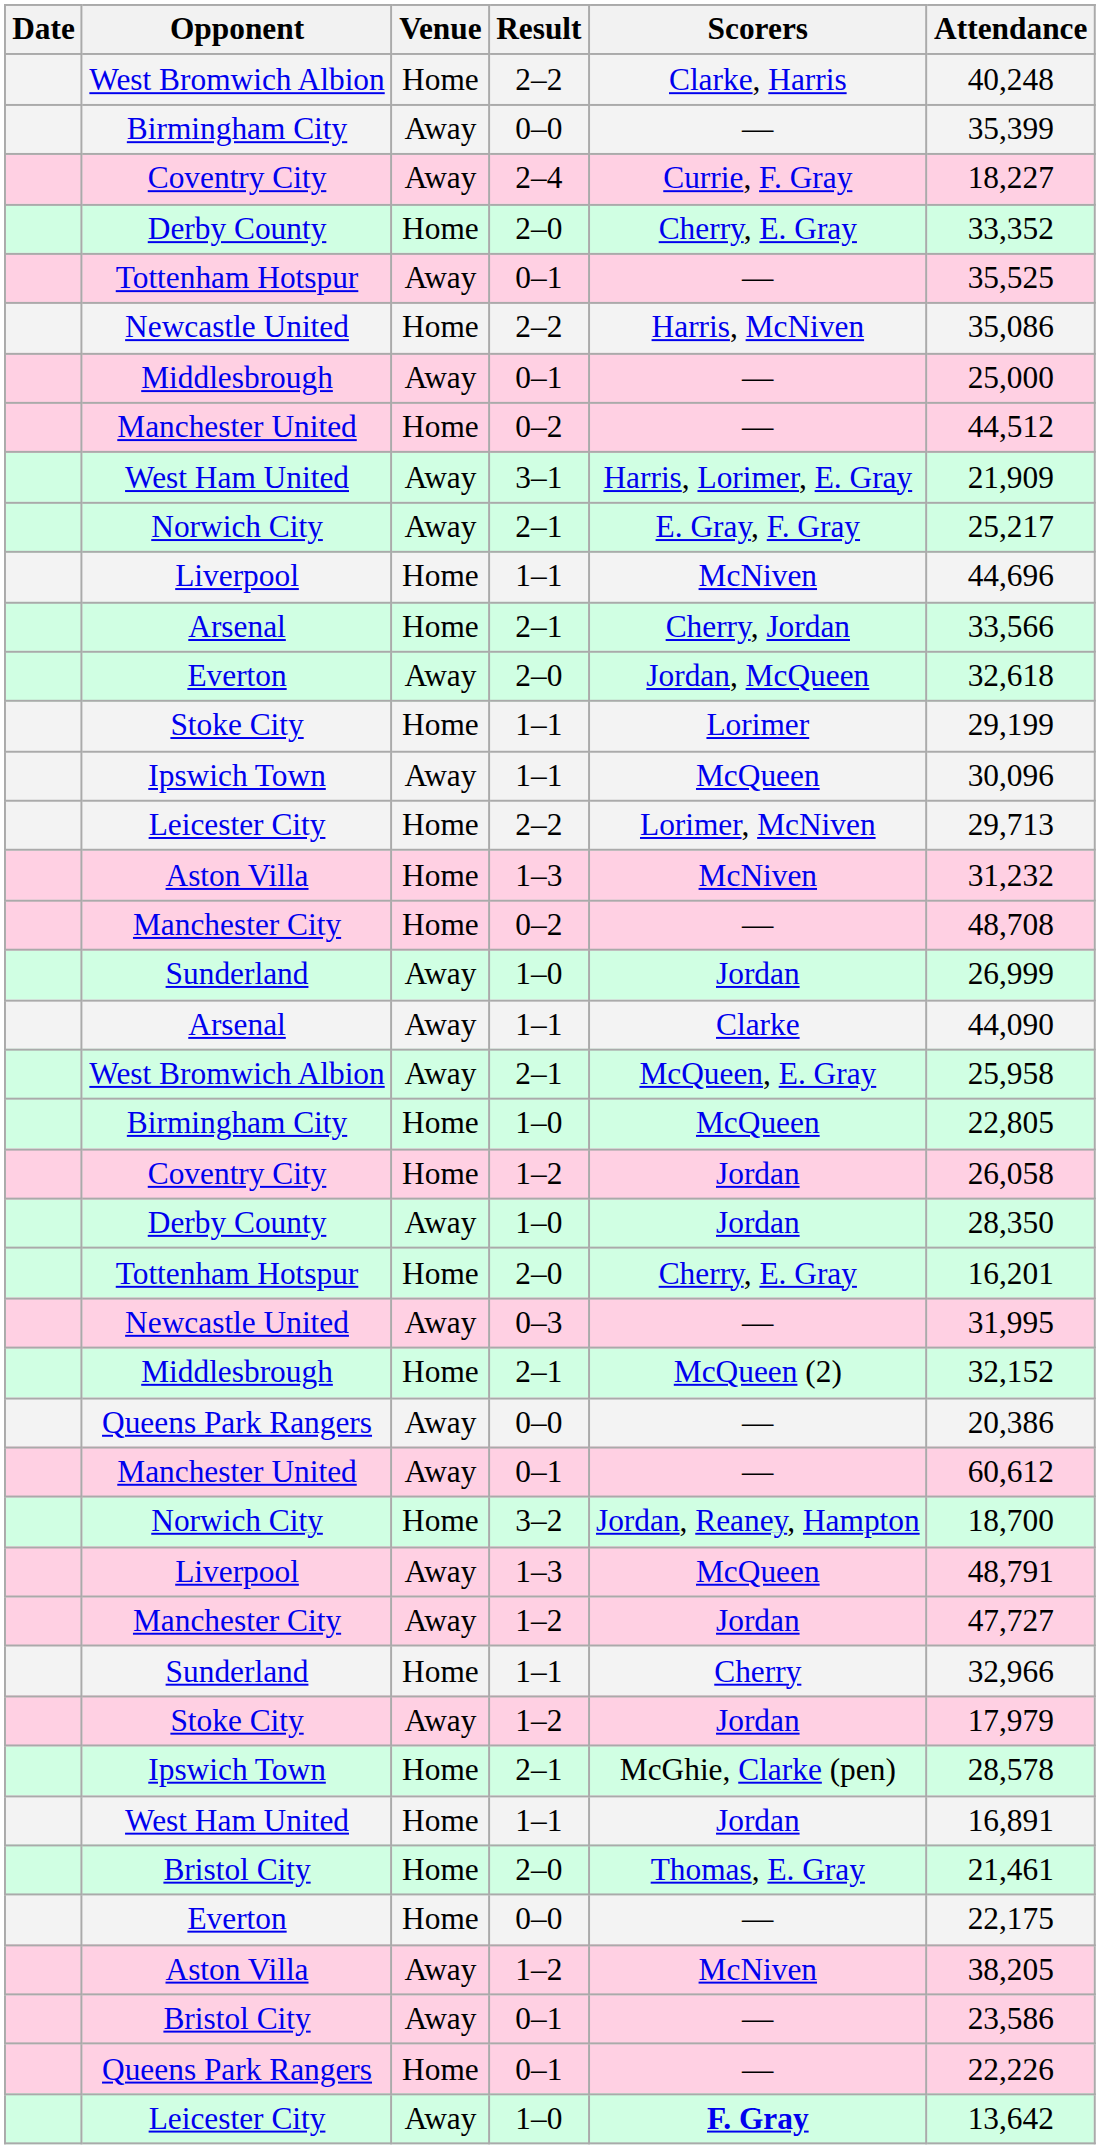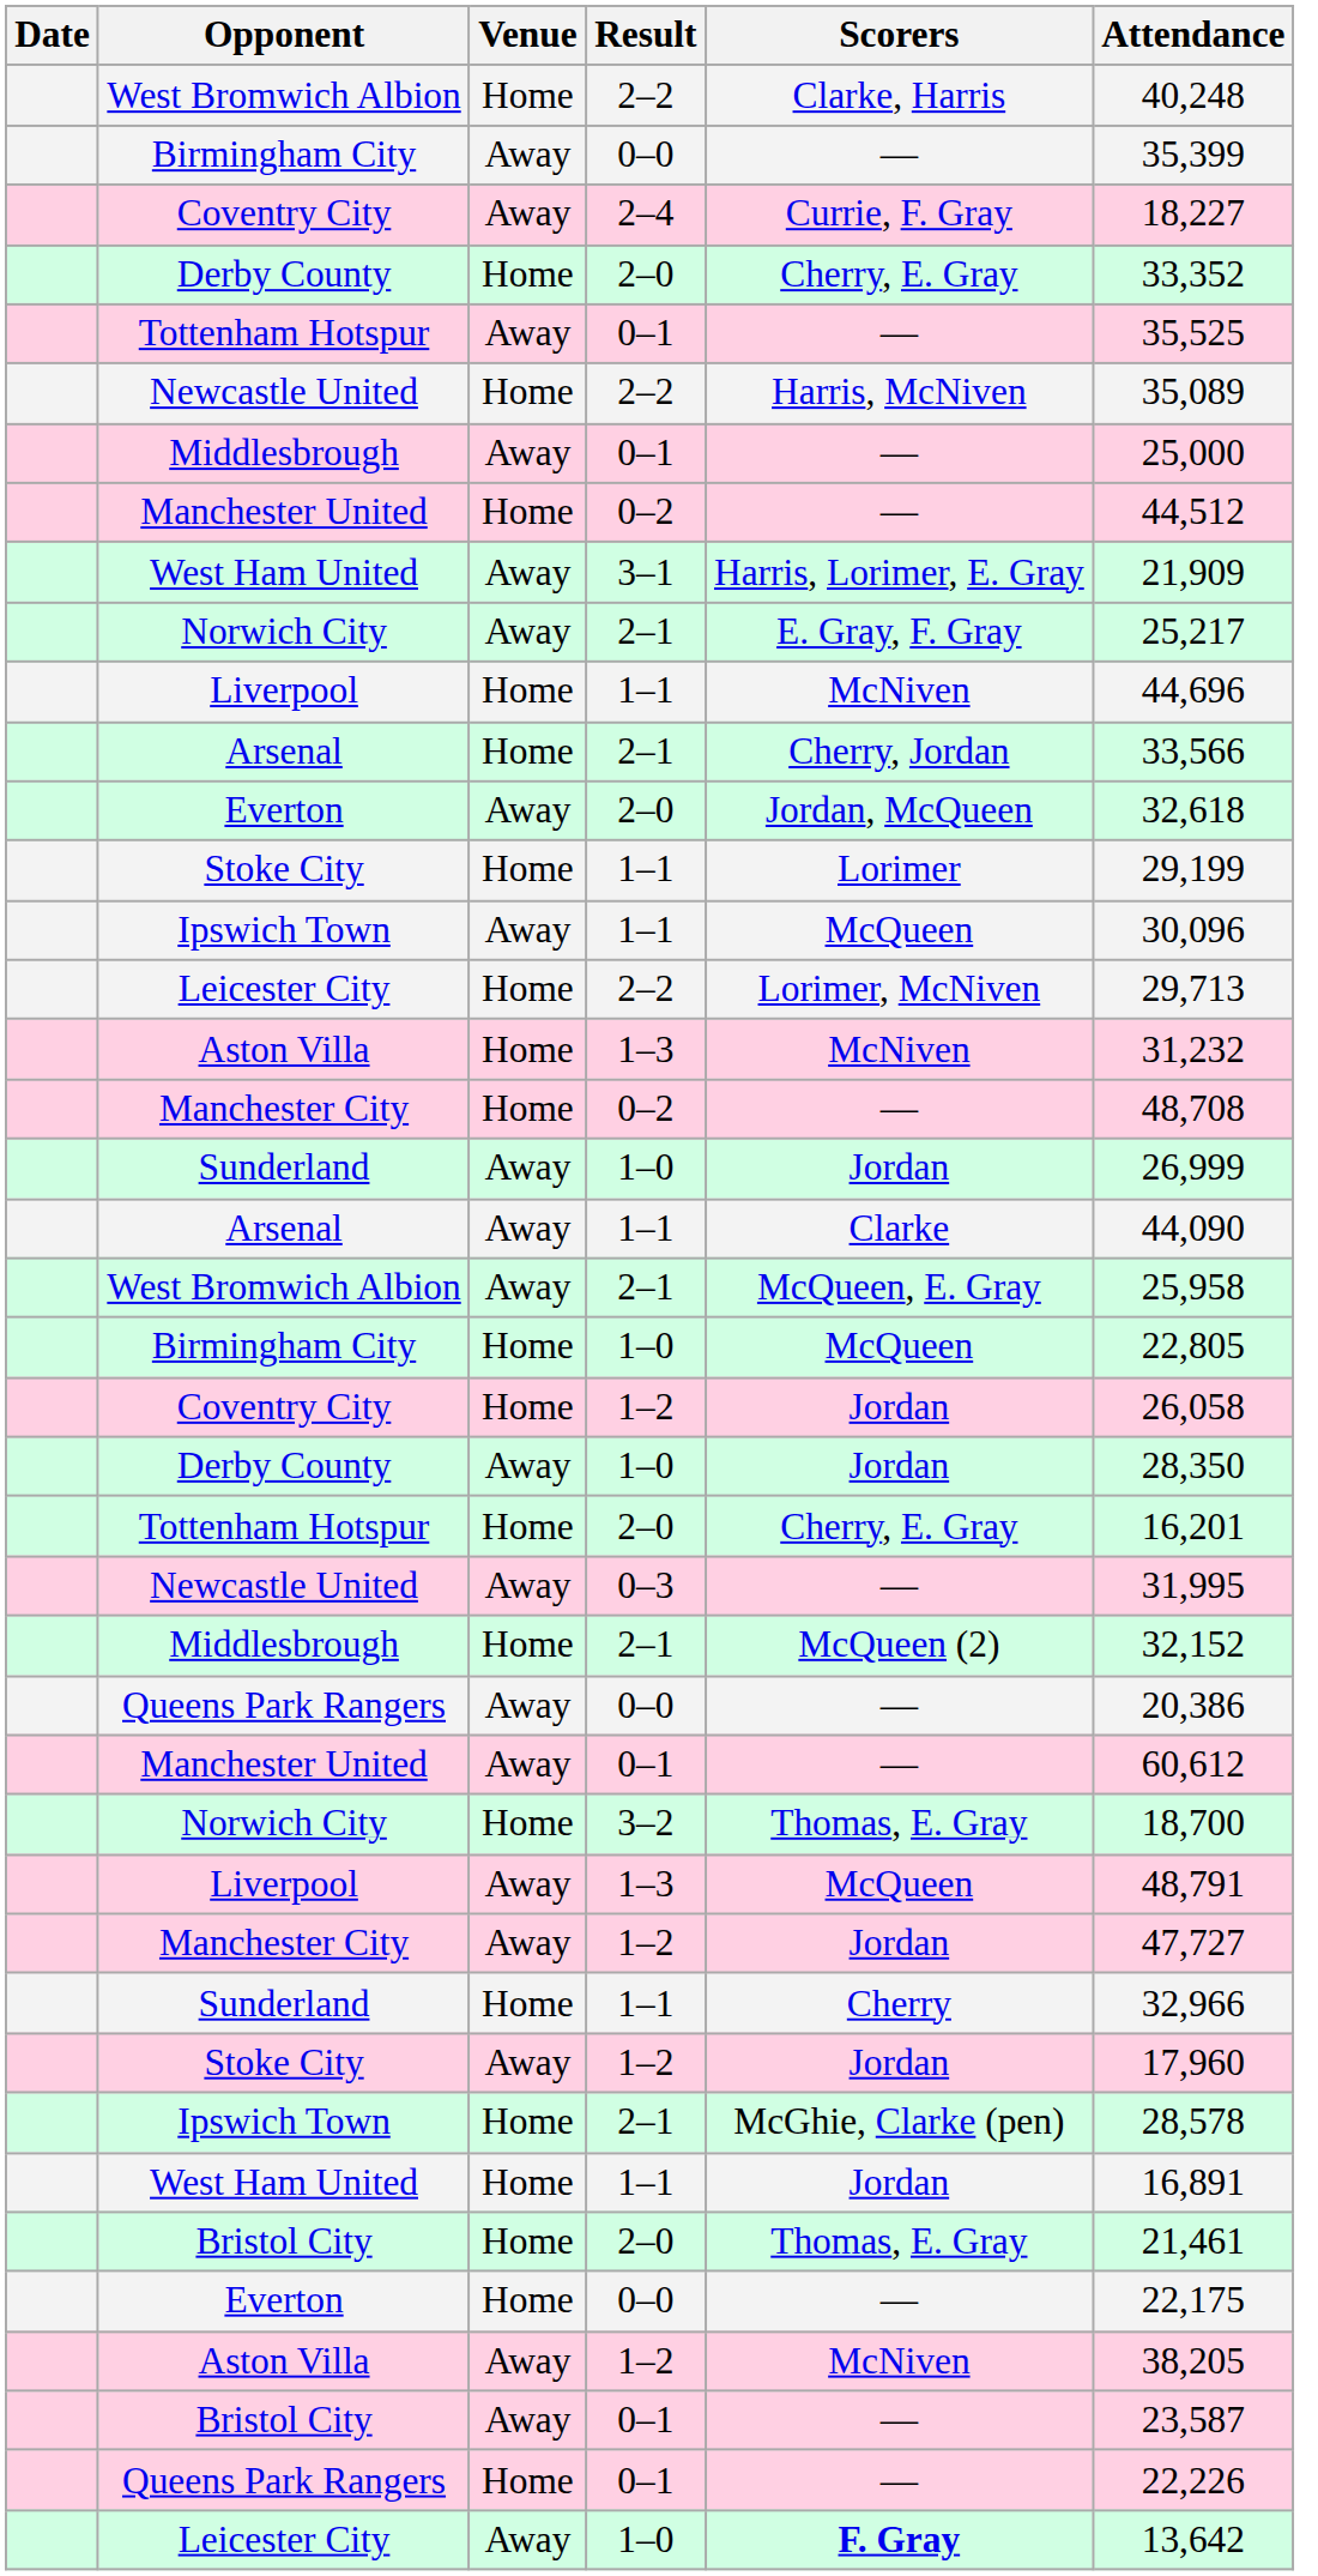Newcastle United / 2–2 | Attendance: 35,086 -> 35,089
Norwich City / 3–2 | Scorers: Jordan, Reaney, Hampton -> Thomas, E. Gray
Stoke City / 1–2 | Attendance: 17,979 -> 17,960
Bristol City / 0–1 | Attendance: 23,586 -> 23,587
